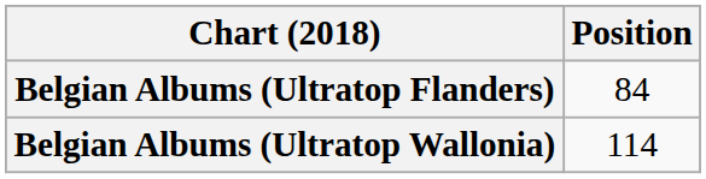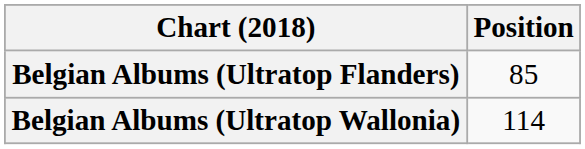Belgian Albums (Ultratop Flanders) | Position: 84 -> 85
